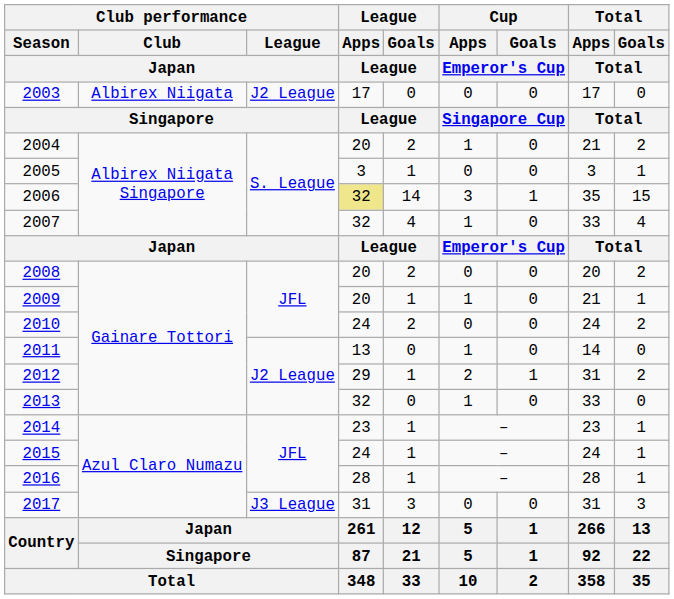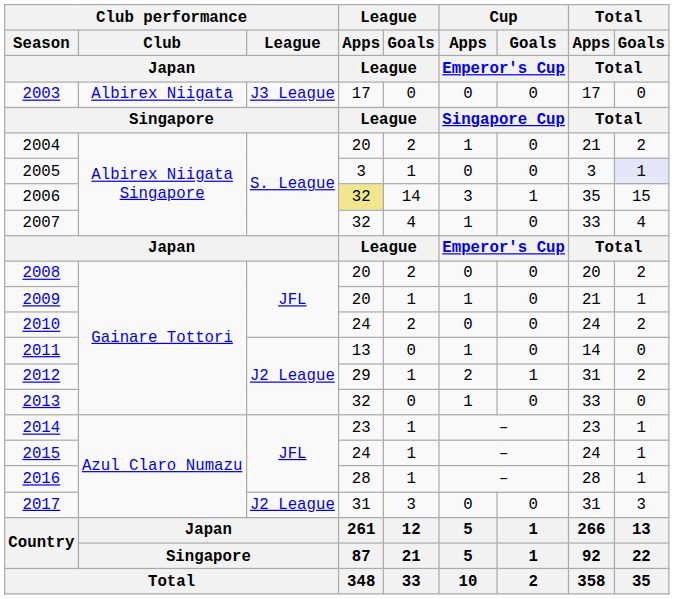2003 | Club performance / League / Japan: J2 League -> J3 League
2005 | Total / Goals / Total: no background -> lavender background
2017 | Club performance / League / Japan: J3 League -> J2 League
